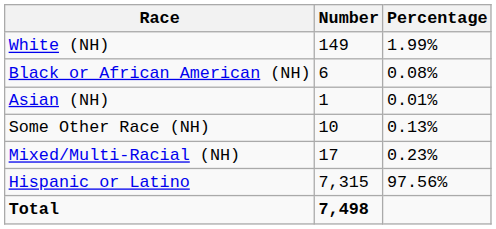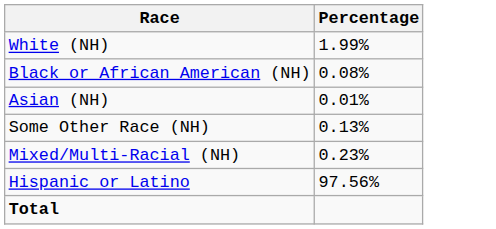- column: Number | 149 | 6 | 1 | 10 | 17 | 7,315 | 7,498
